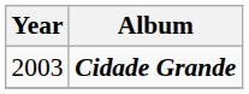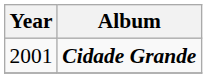Cidade Grande | Year: 2003 -> 2001
